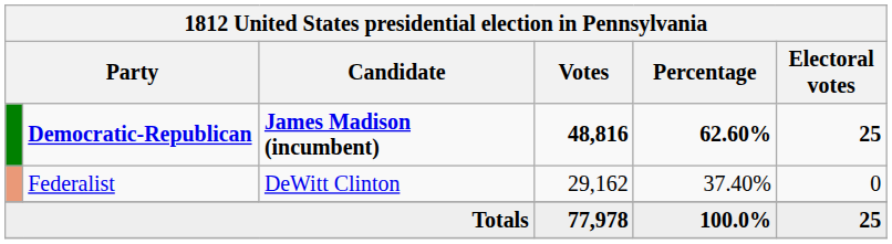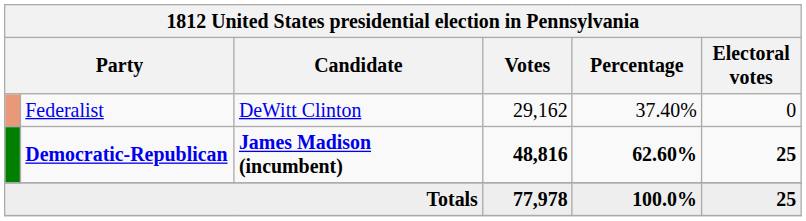rows swapped: Democratic-Republican <-> Federalist
